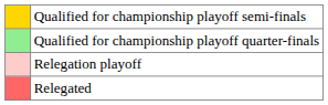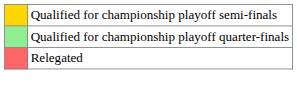- row: Relegation playoff
